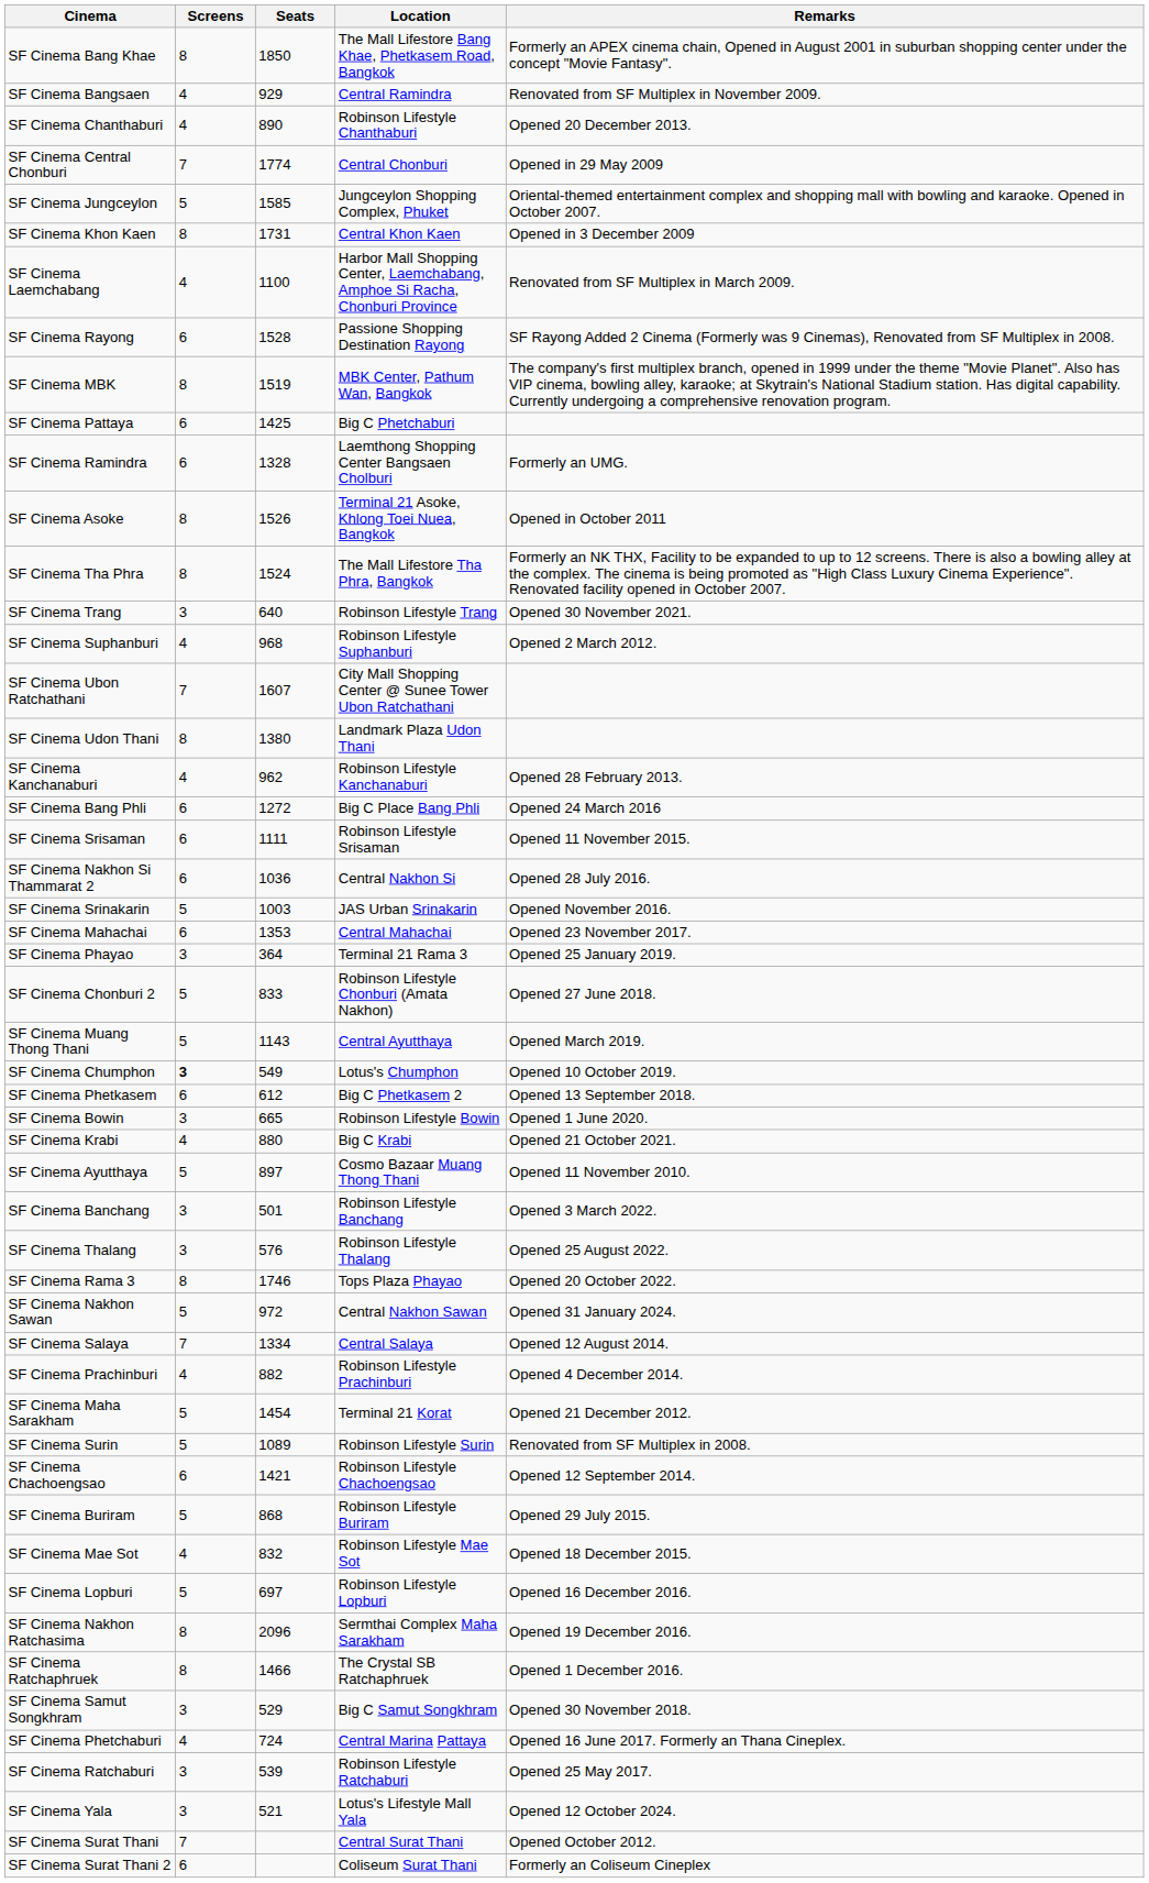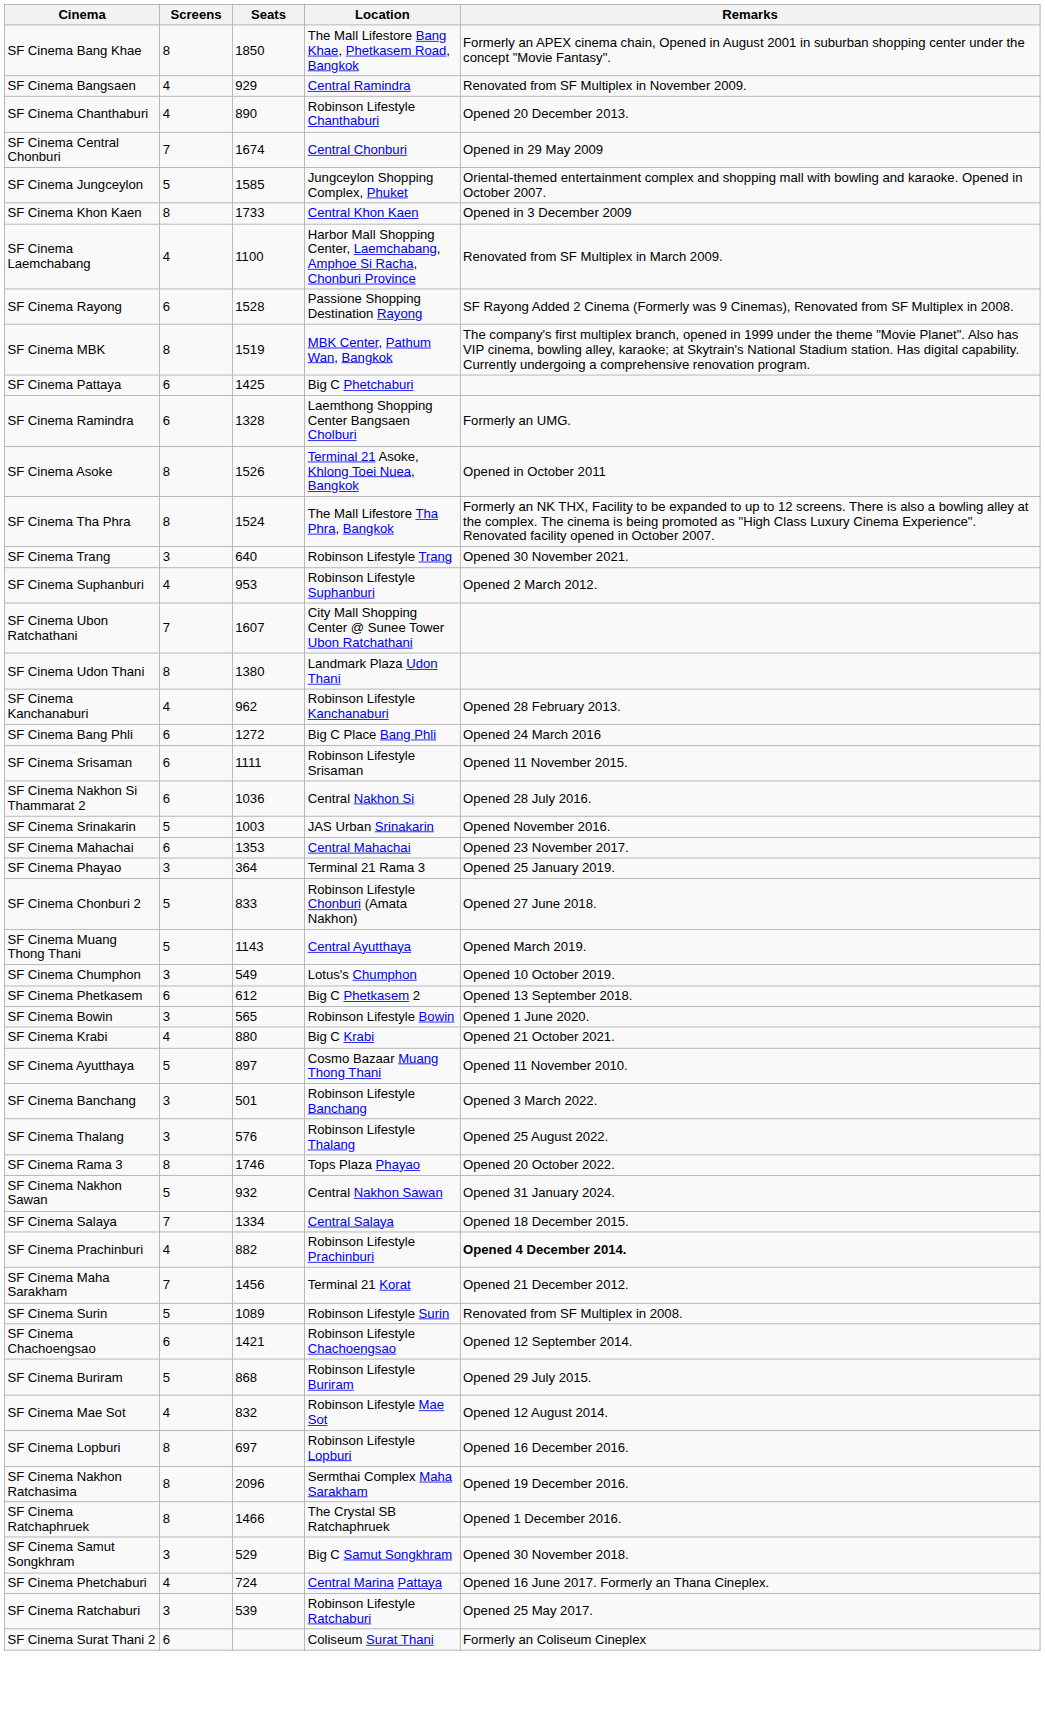SF Cinema Central Chonburi | Seats: 1774 -> 1674
SF Cinema Khon Kaen | Seats: 1731 -> 1733
SF Cinema Suphanburi | Seats: 968 -> 953
SF Cinema Chumphon | Screens: bold -> normal
SF Cinema Bowin | Seats: 665 -> 565
SF Cinema Nakhon Sawan | Seats: 972 -> 932
SF Cinema Salaya | Remarks: Opened 12 August 2014. -> Opened 18 December 2015.
SF Cinema Prachinburi | Remarks: normal -> bold
SF Cinema Maha Sarakham | Screens: 5 -> 7
SF Cinema Maha Sarakham | Seats: 1454 -> 1456
SF Cinema Mae Sot | Remarks: Opened 18 December 2015. -> Opened 12 August 2014.
SF Cinema Lopburi | Screens: 5 -> 8
- row: SF Cinema Yala | 3 | 521 | Lotus's Lifestyle Mall Yala | Opened 12 October 2024.
- row: SF Cinema Surat Thani | 7 | Central Surat Thani | Opened October 2012.
